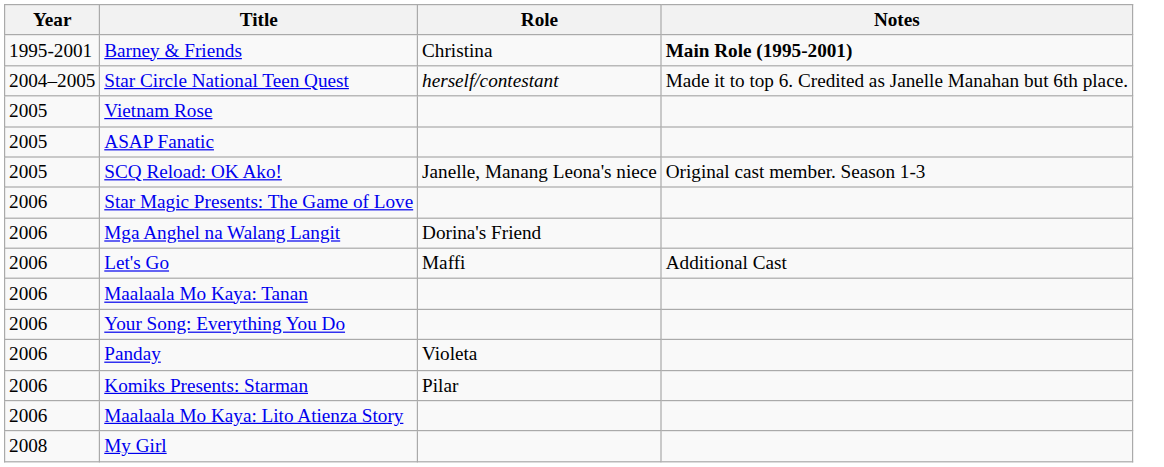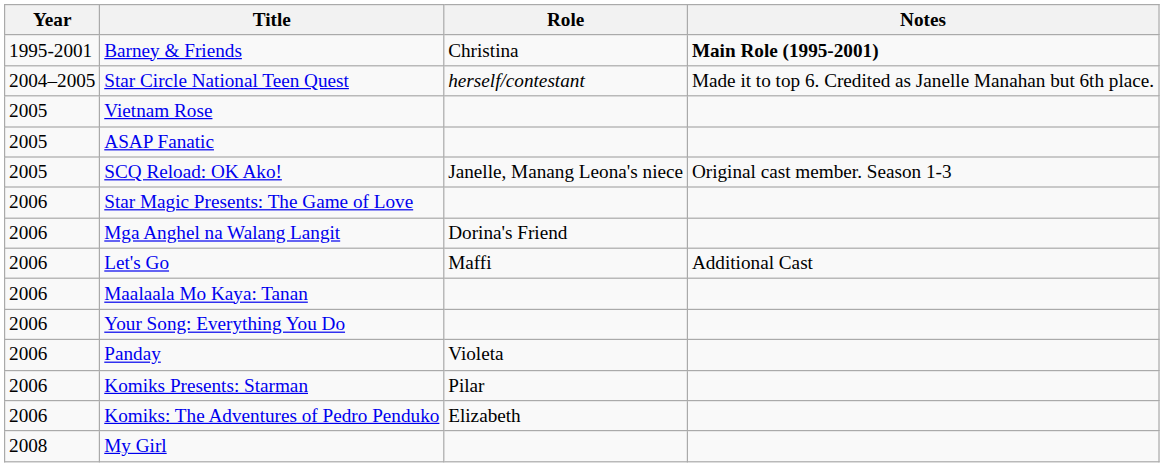+ row: 2006 | Komiks: The Adventures of Pedro Penduko | Elizabeth
- row: 2006 | Maalaala Mo Kaya: Lito Atienza Story
